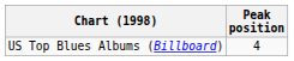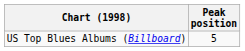US Top Blues Albums (Billboard) | Peak position: 4 -> 5
